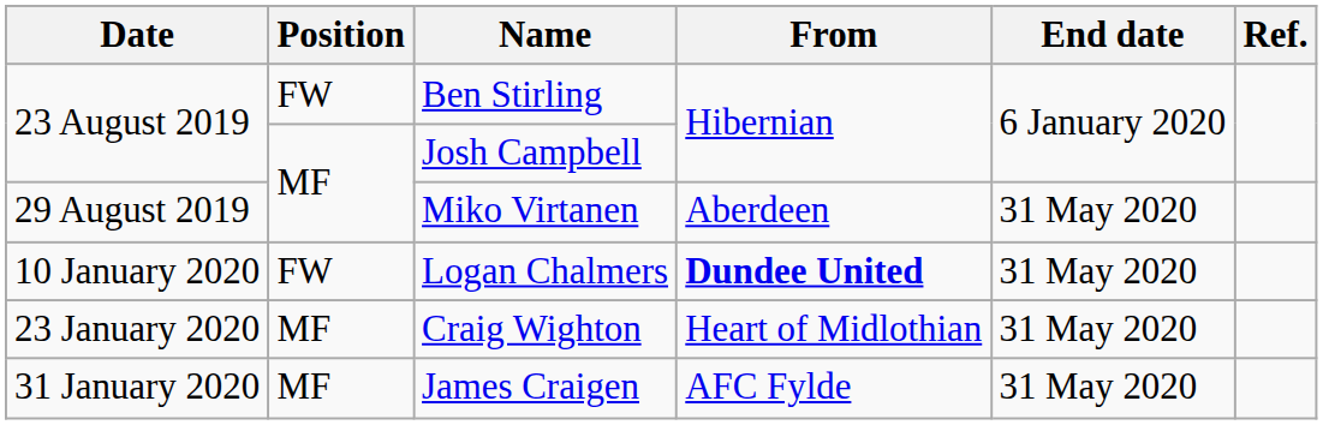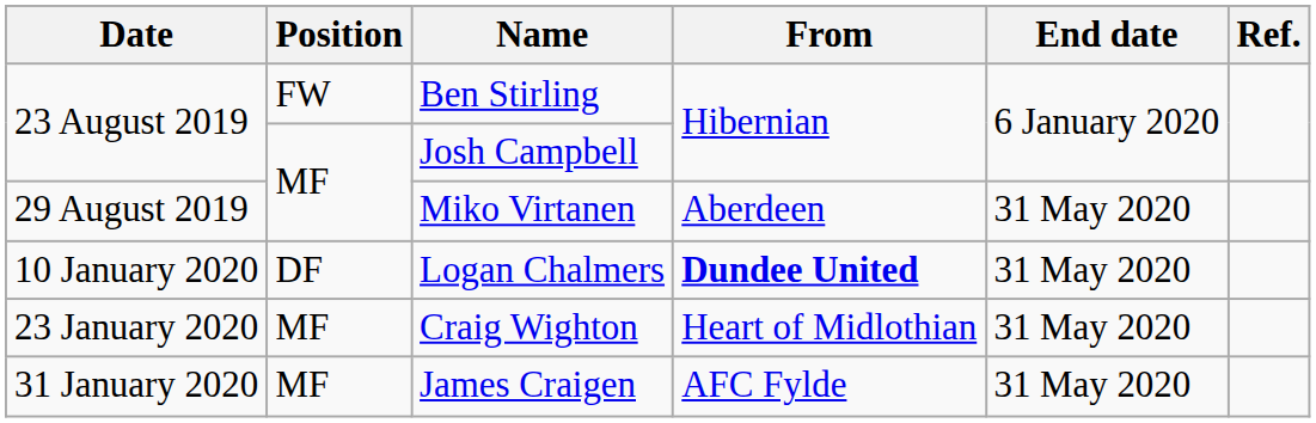Logan Chalmers | Position: FW -> DF
